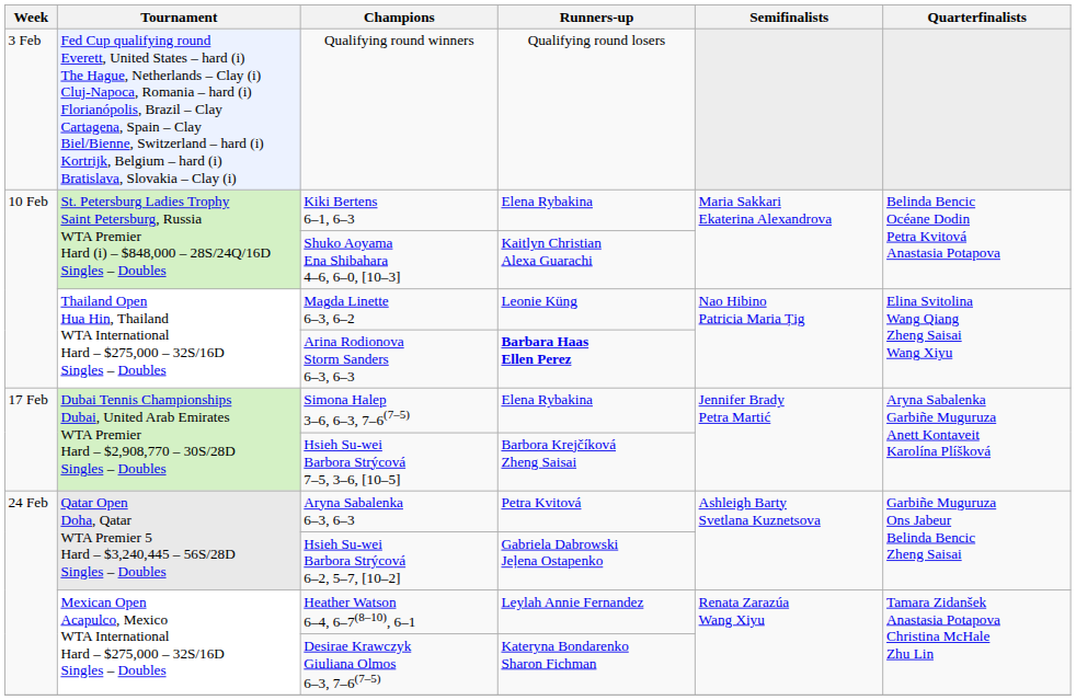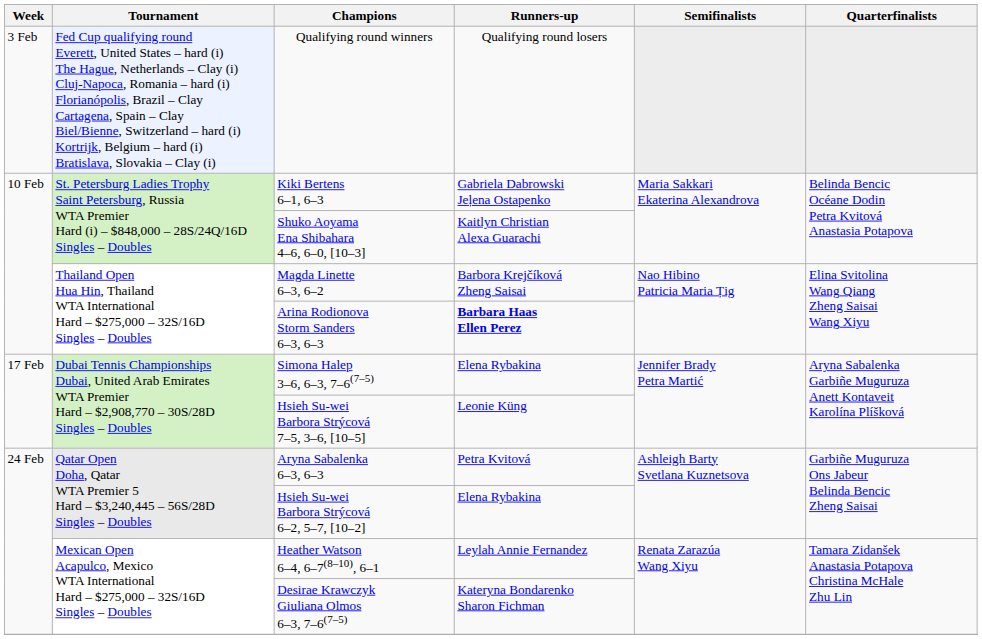Kiki Bertens 6–1, 6–3 | Runners-up: Elena Rybakina -> Gabriela Dabrowski Jeļena Ostapenko
Magda Linette 6–3, 6–2 | Runners-up: Leonie Küng -> Barbora Krejčíková Zheng Saisai
Hsieh Su-wei Barbora Strýcová 7–5, 3–6, [10–5] | Runners-up: Barbora Krejčíková Zheng Saisai -> Leonie Küng
Hsieh Su-wei Barbora Strýcová 6–2, 5–7, [10–2] | Runners-up: Gabriela Dabrowski Jeļena Ostapenko -> Elena Rybakina
